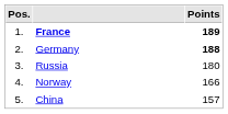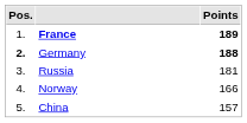Germany | Pos.: normal -> bold
Russia | Points: 180 -> 181
